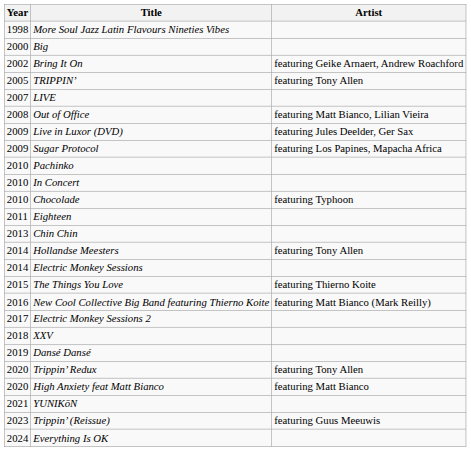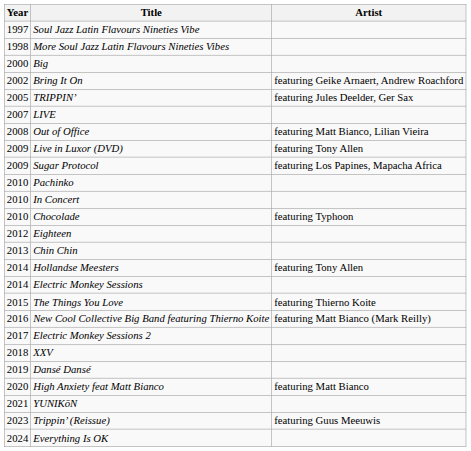+ row: 1997 | Soul Jazz Latin Flavours Nineties Vibe
TRIPPIN’ | Artist: featuring Tony Allen -> featuring Jules Deelder, Ger Sax
Live in Luxor (DVD) | Artist: featuring Jules Deelder, Ger Sax -> featuring Tony Allen
Eighteen | Year: 2011 -> 2012
- row: 2020 | Trippin’ Redux | featuring Tony Allen
